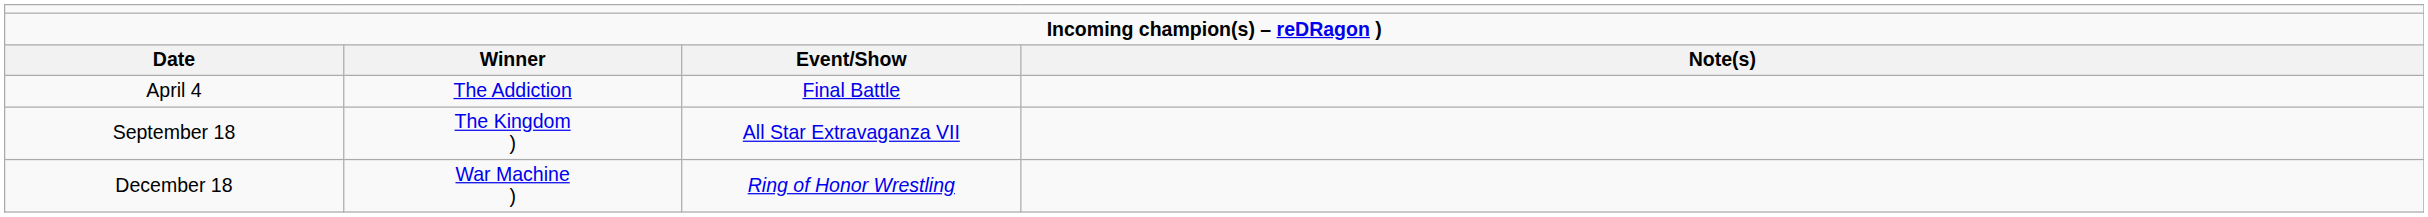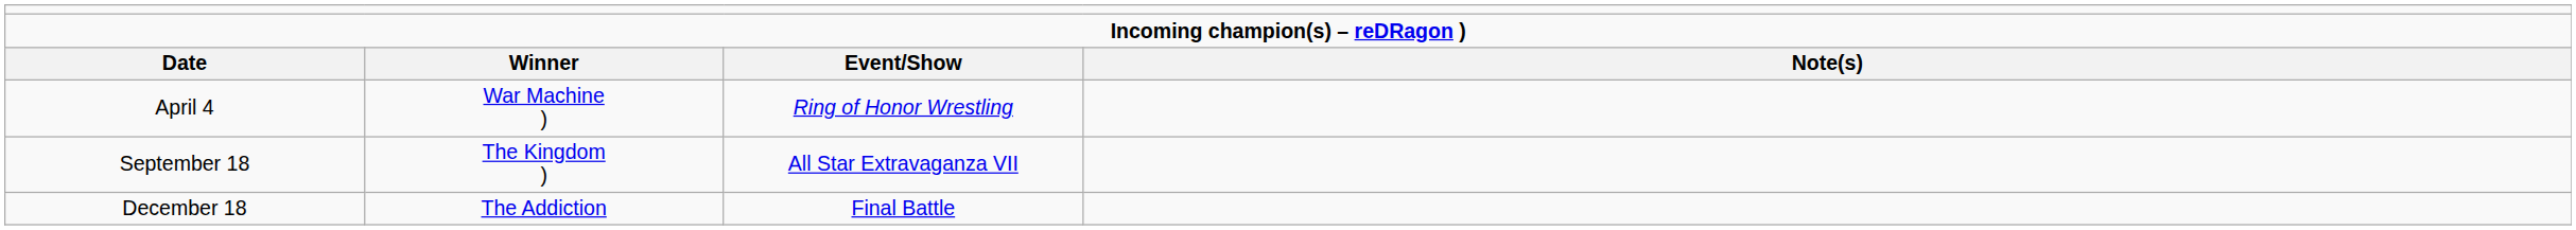April 4 | column 2: The Addiction -> War Machine )
April 4 | column 3: Final Battle -> Ring of Honor Wrestling
December 18 | column 2: War Machine ) -> The Addiction
December 18 | column 3: Ring of Honor Wrestling -> Final Battle
